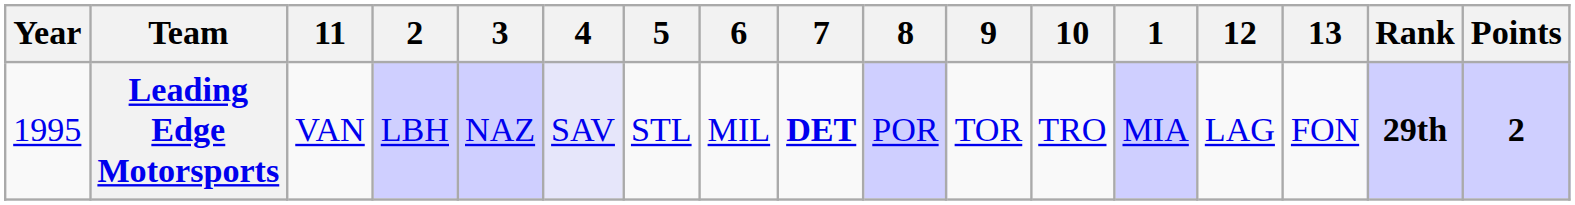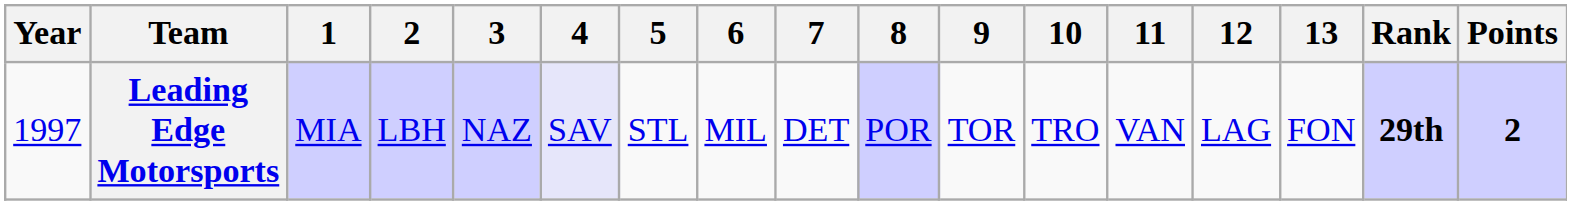columns swapped: 1 <-> 11
Leading Edge Motorsports | Year: 1995 -> 1997
Leading Edge Motorsports | 7: bold -> normal
